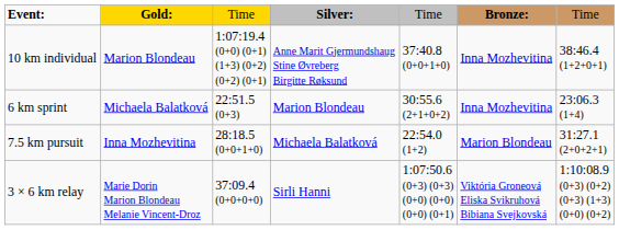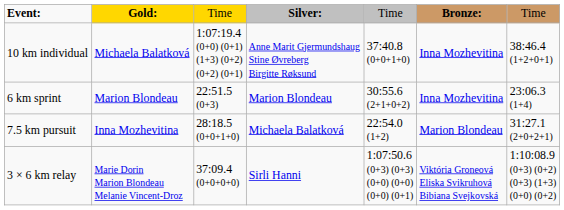10 km individual | column 2: Marion Blondeau -> Michaela Balatková
6 km sprint | column 2: Michaela Balatková -> Marion Blondeau
